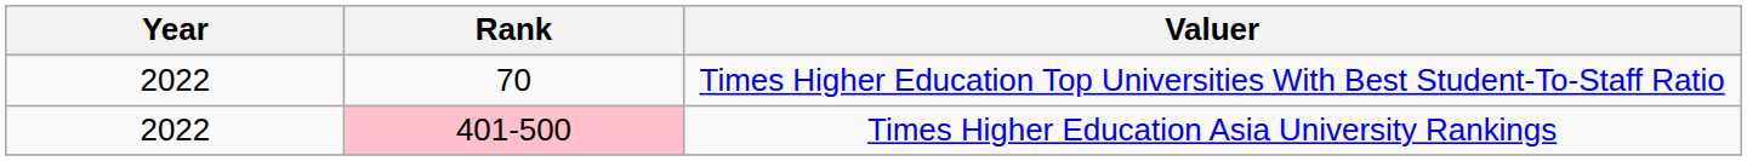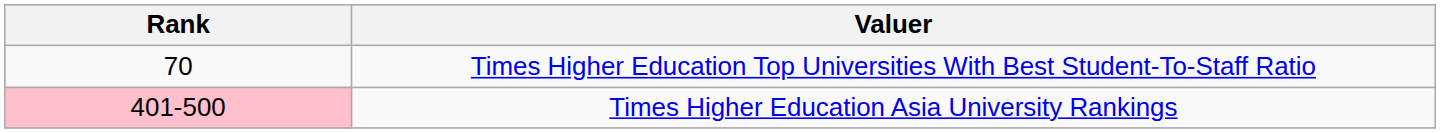- column: Year | 2022 | 2022
